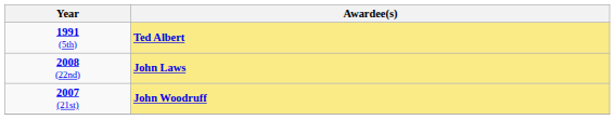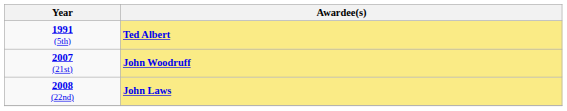rows swapped: 2007 (21st) <-> 2008 (22nd)
